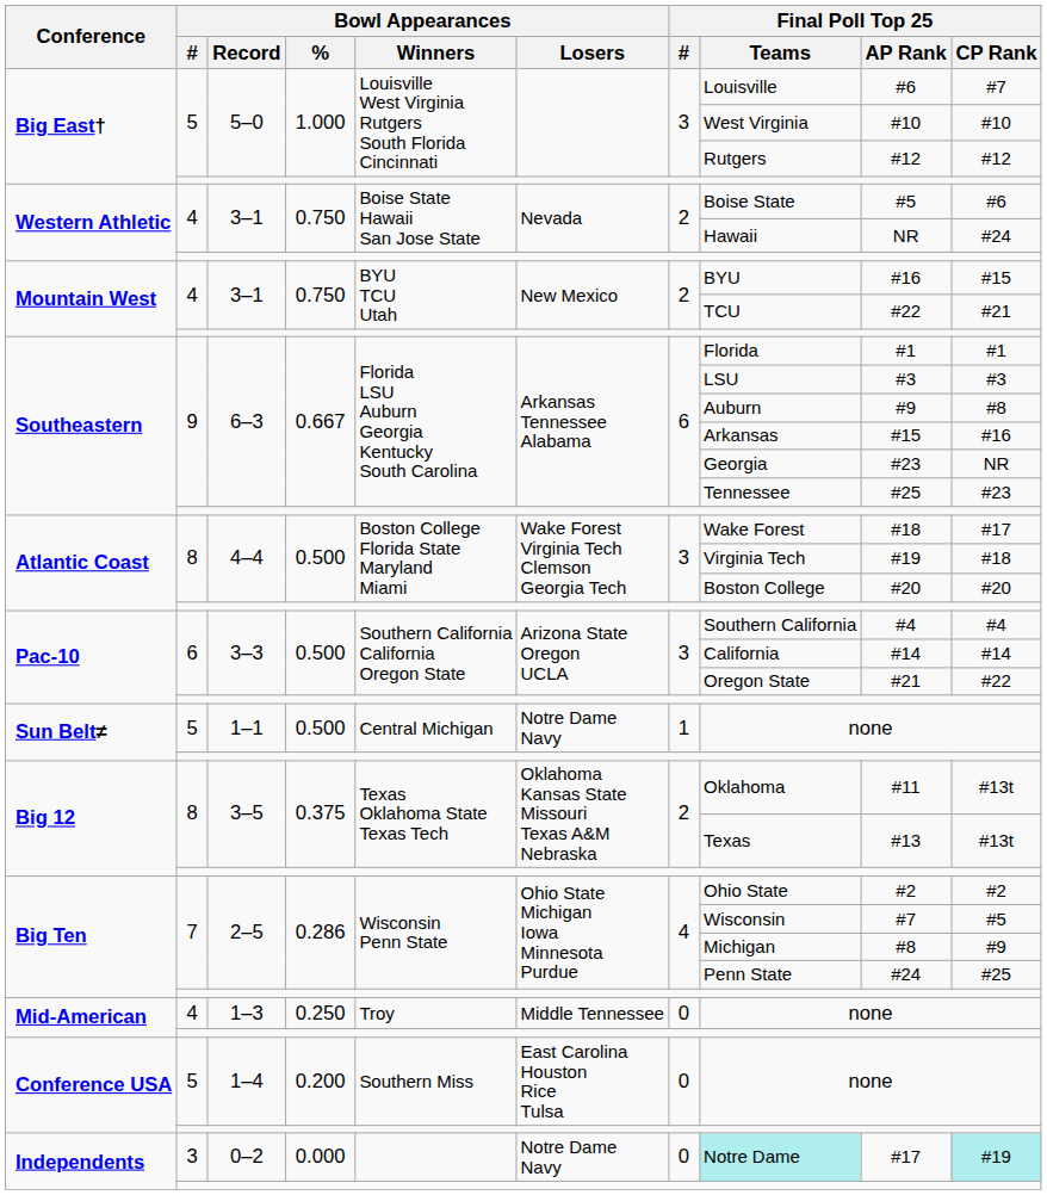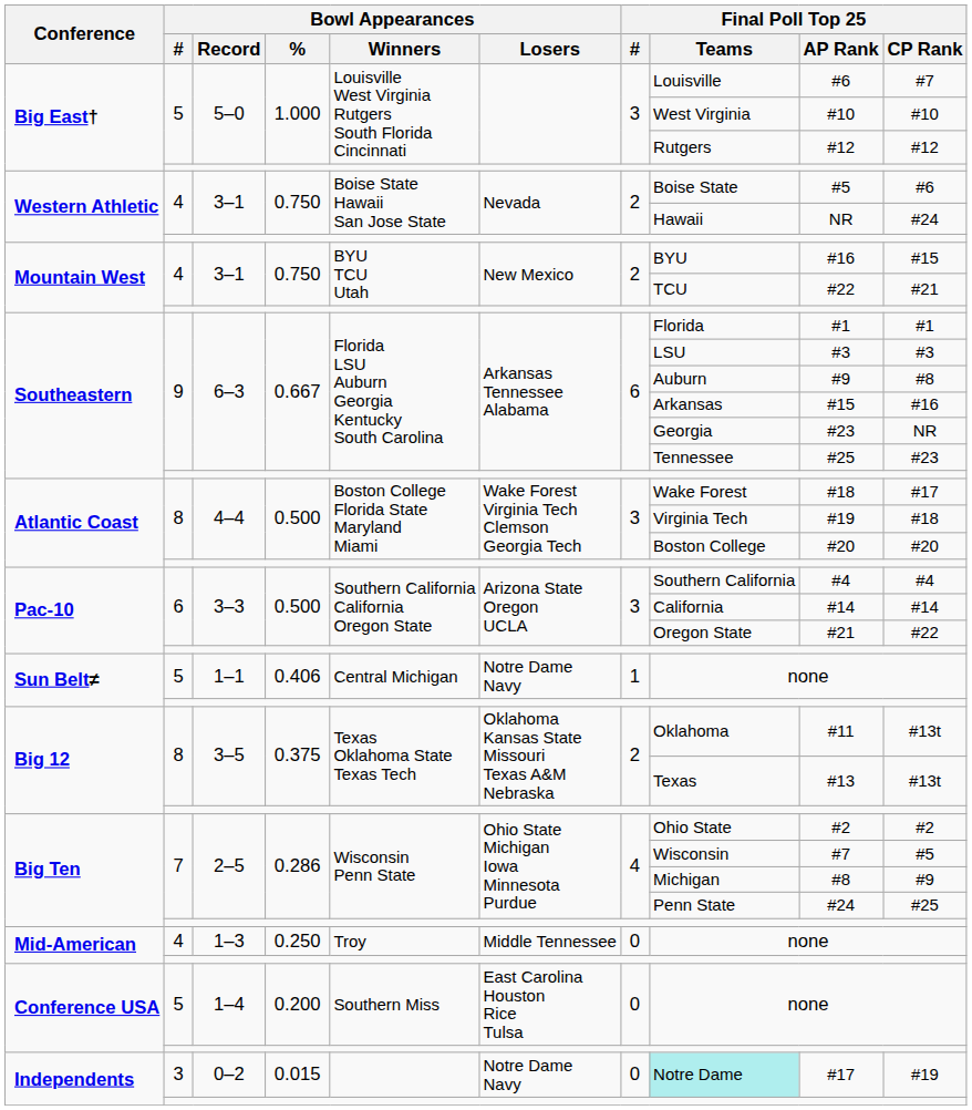Sun Belt≠ / 1–1 | Bowl Appearances / %: 0.500 -> 0.406
Independents / 0–2 | Bowl Appearances / %: 0.000 -> 0.015
Independents / 0–2 | Final Poll Top 25 / CP Rank: paleturquoise background -> no background
